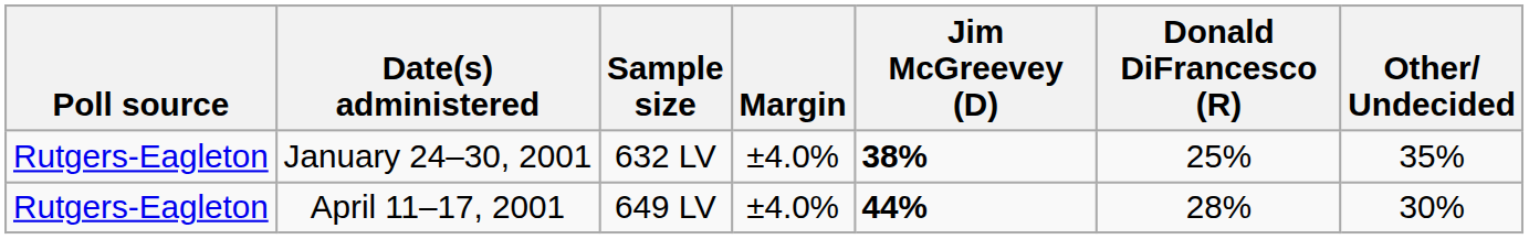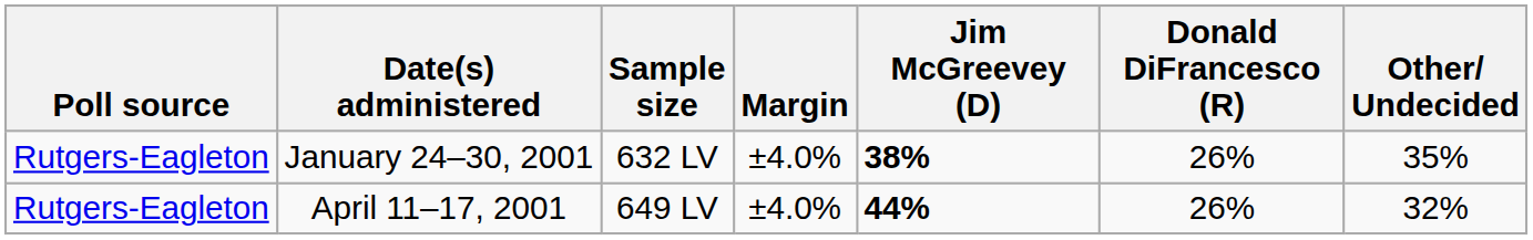January 24–30, 2001 | Donald DiFrancesco (R): 25% -> 26%
April 11–17, 2001 | Donald DiFrancesco (R): 28% -> 26%
April 11–17, 2001 | Other/ Undecided: 30% -> 32%
